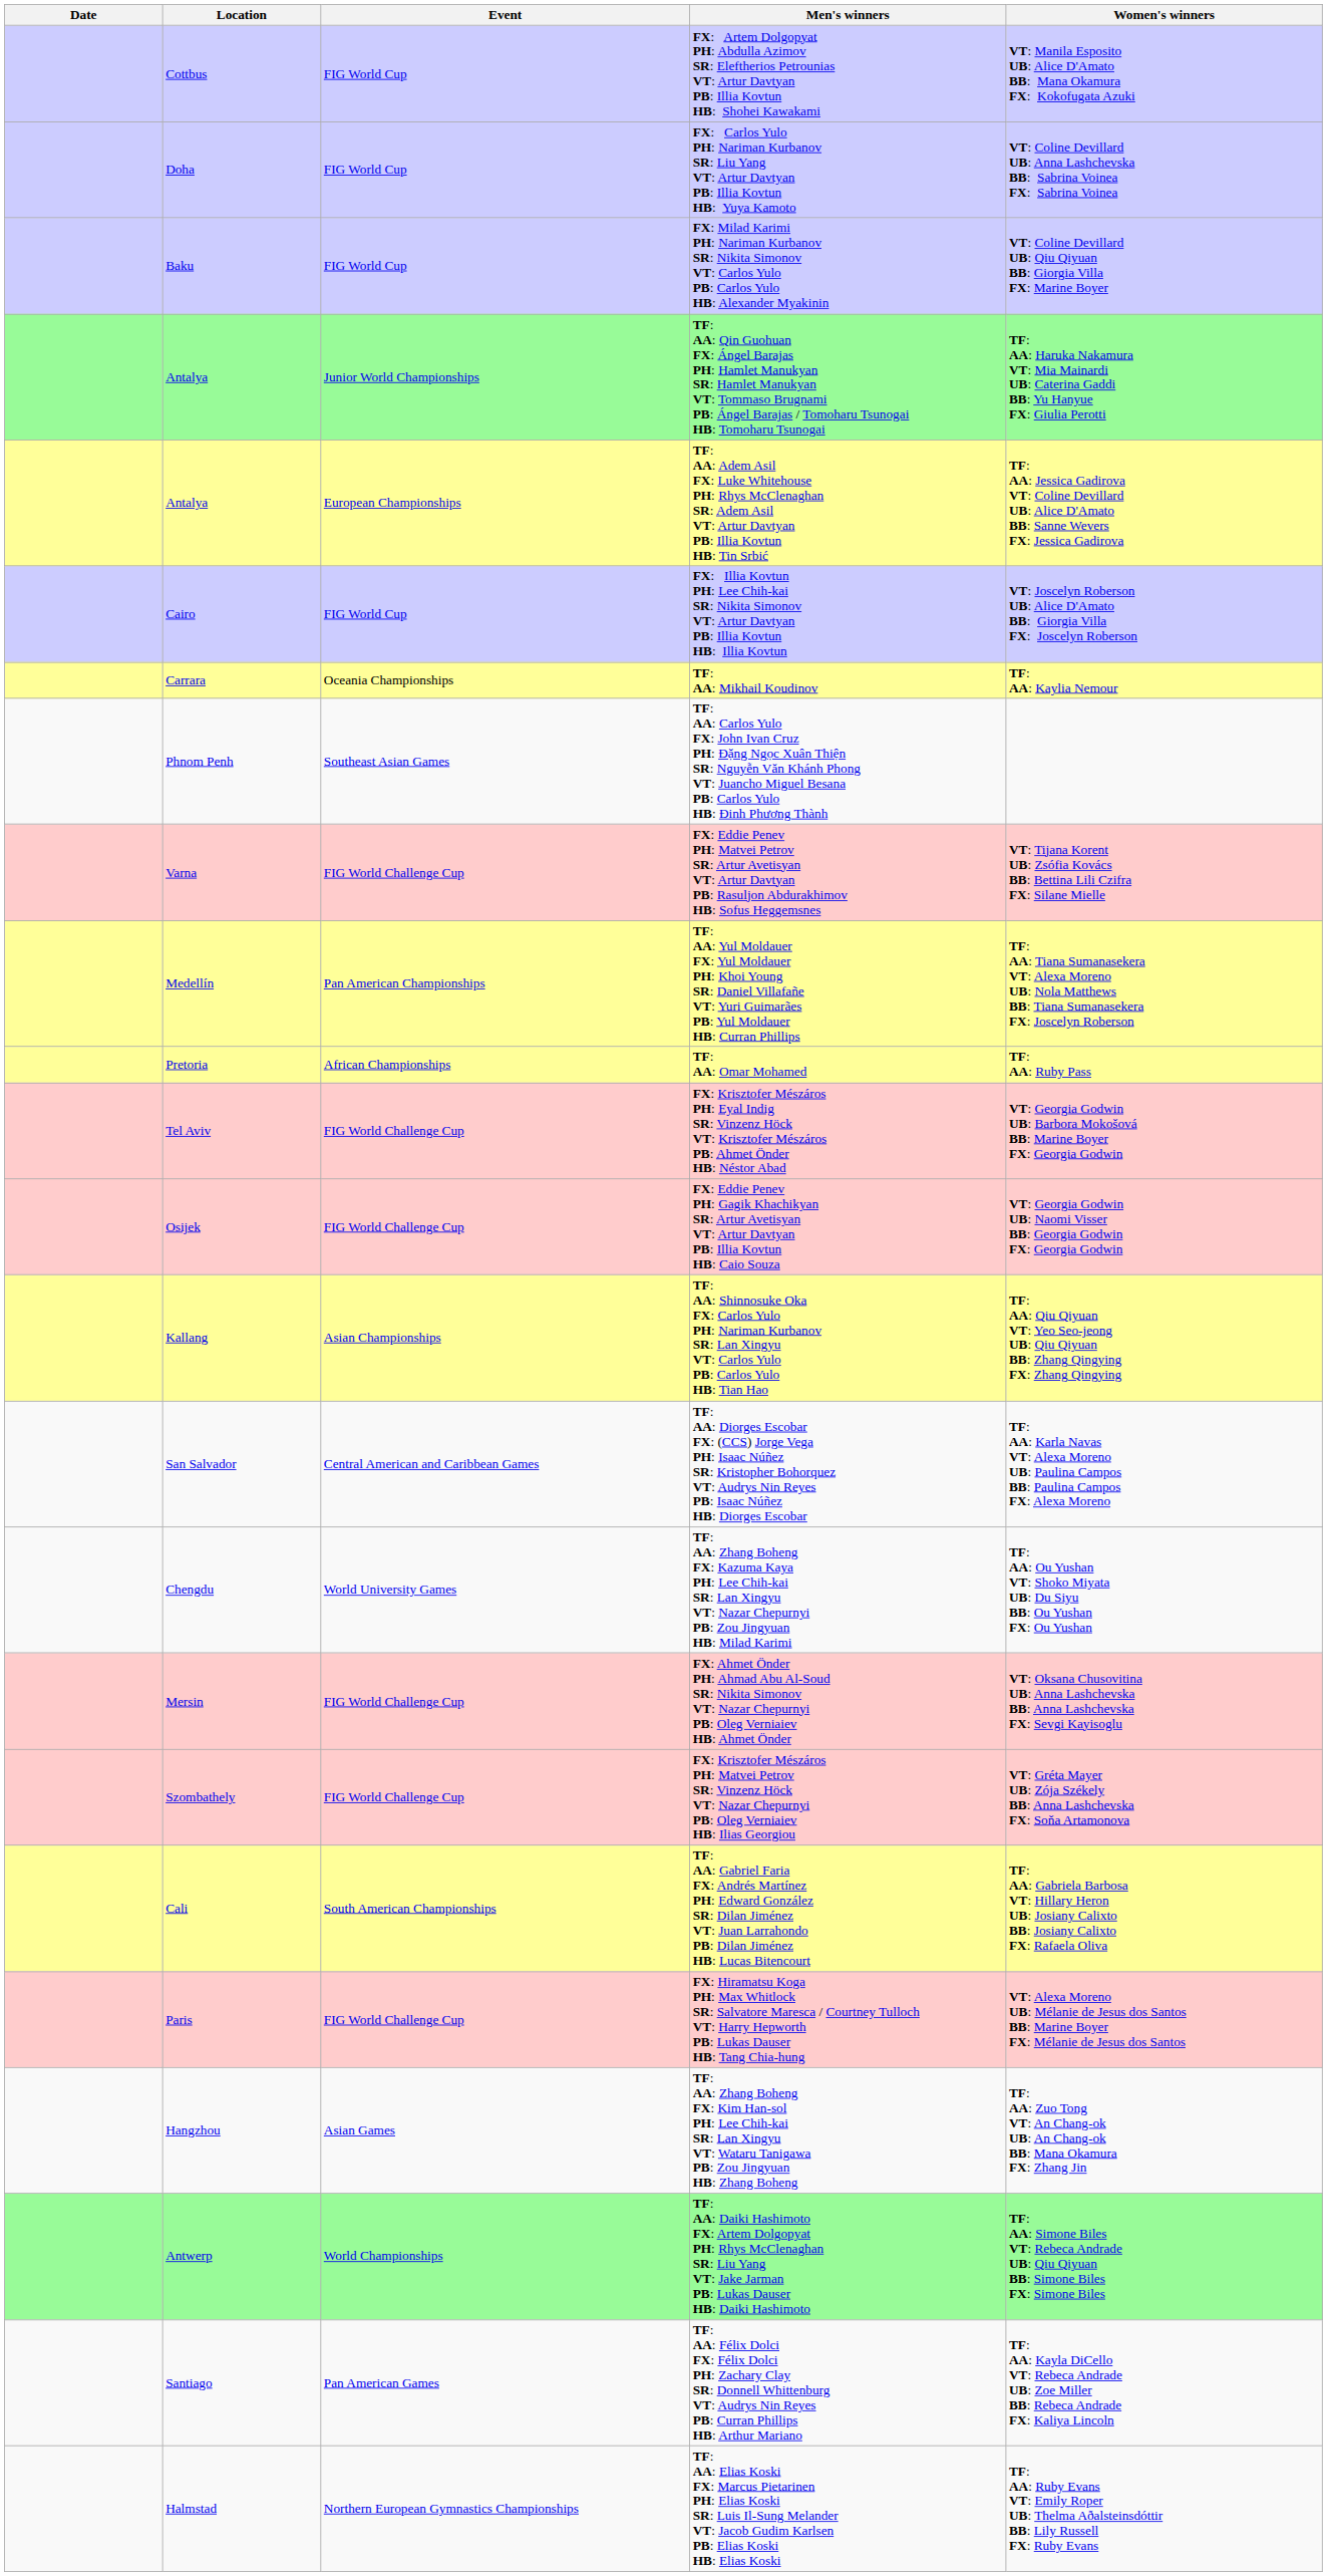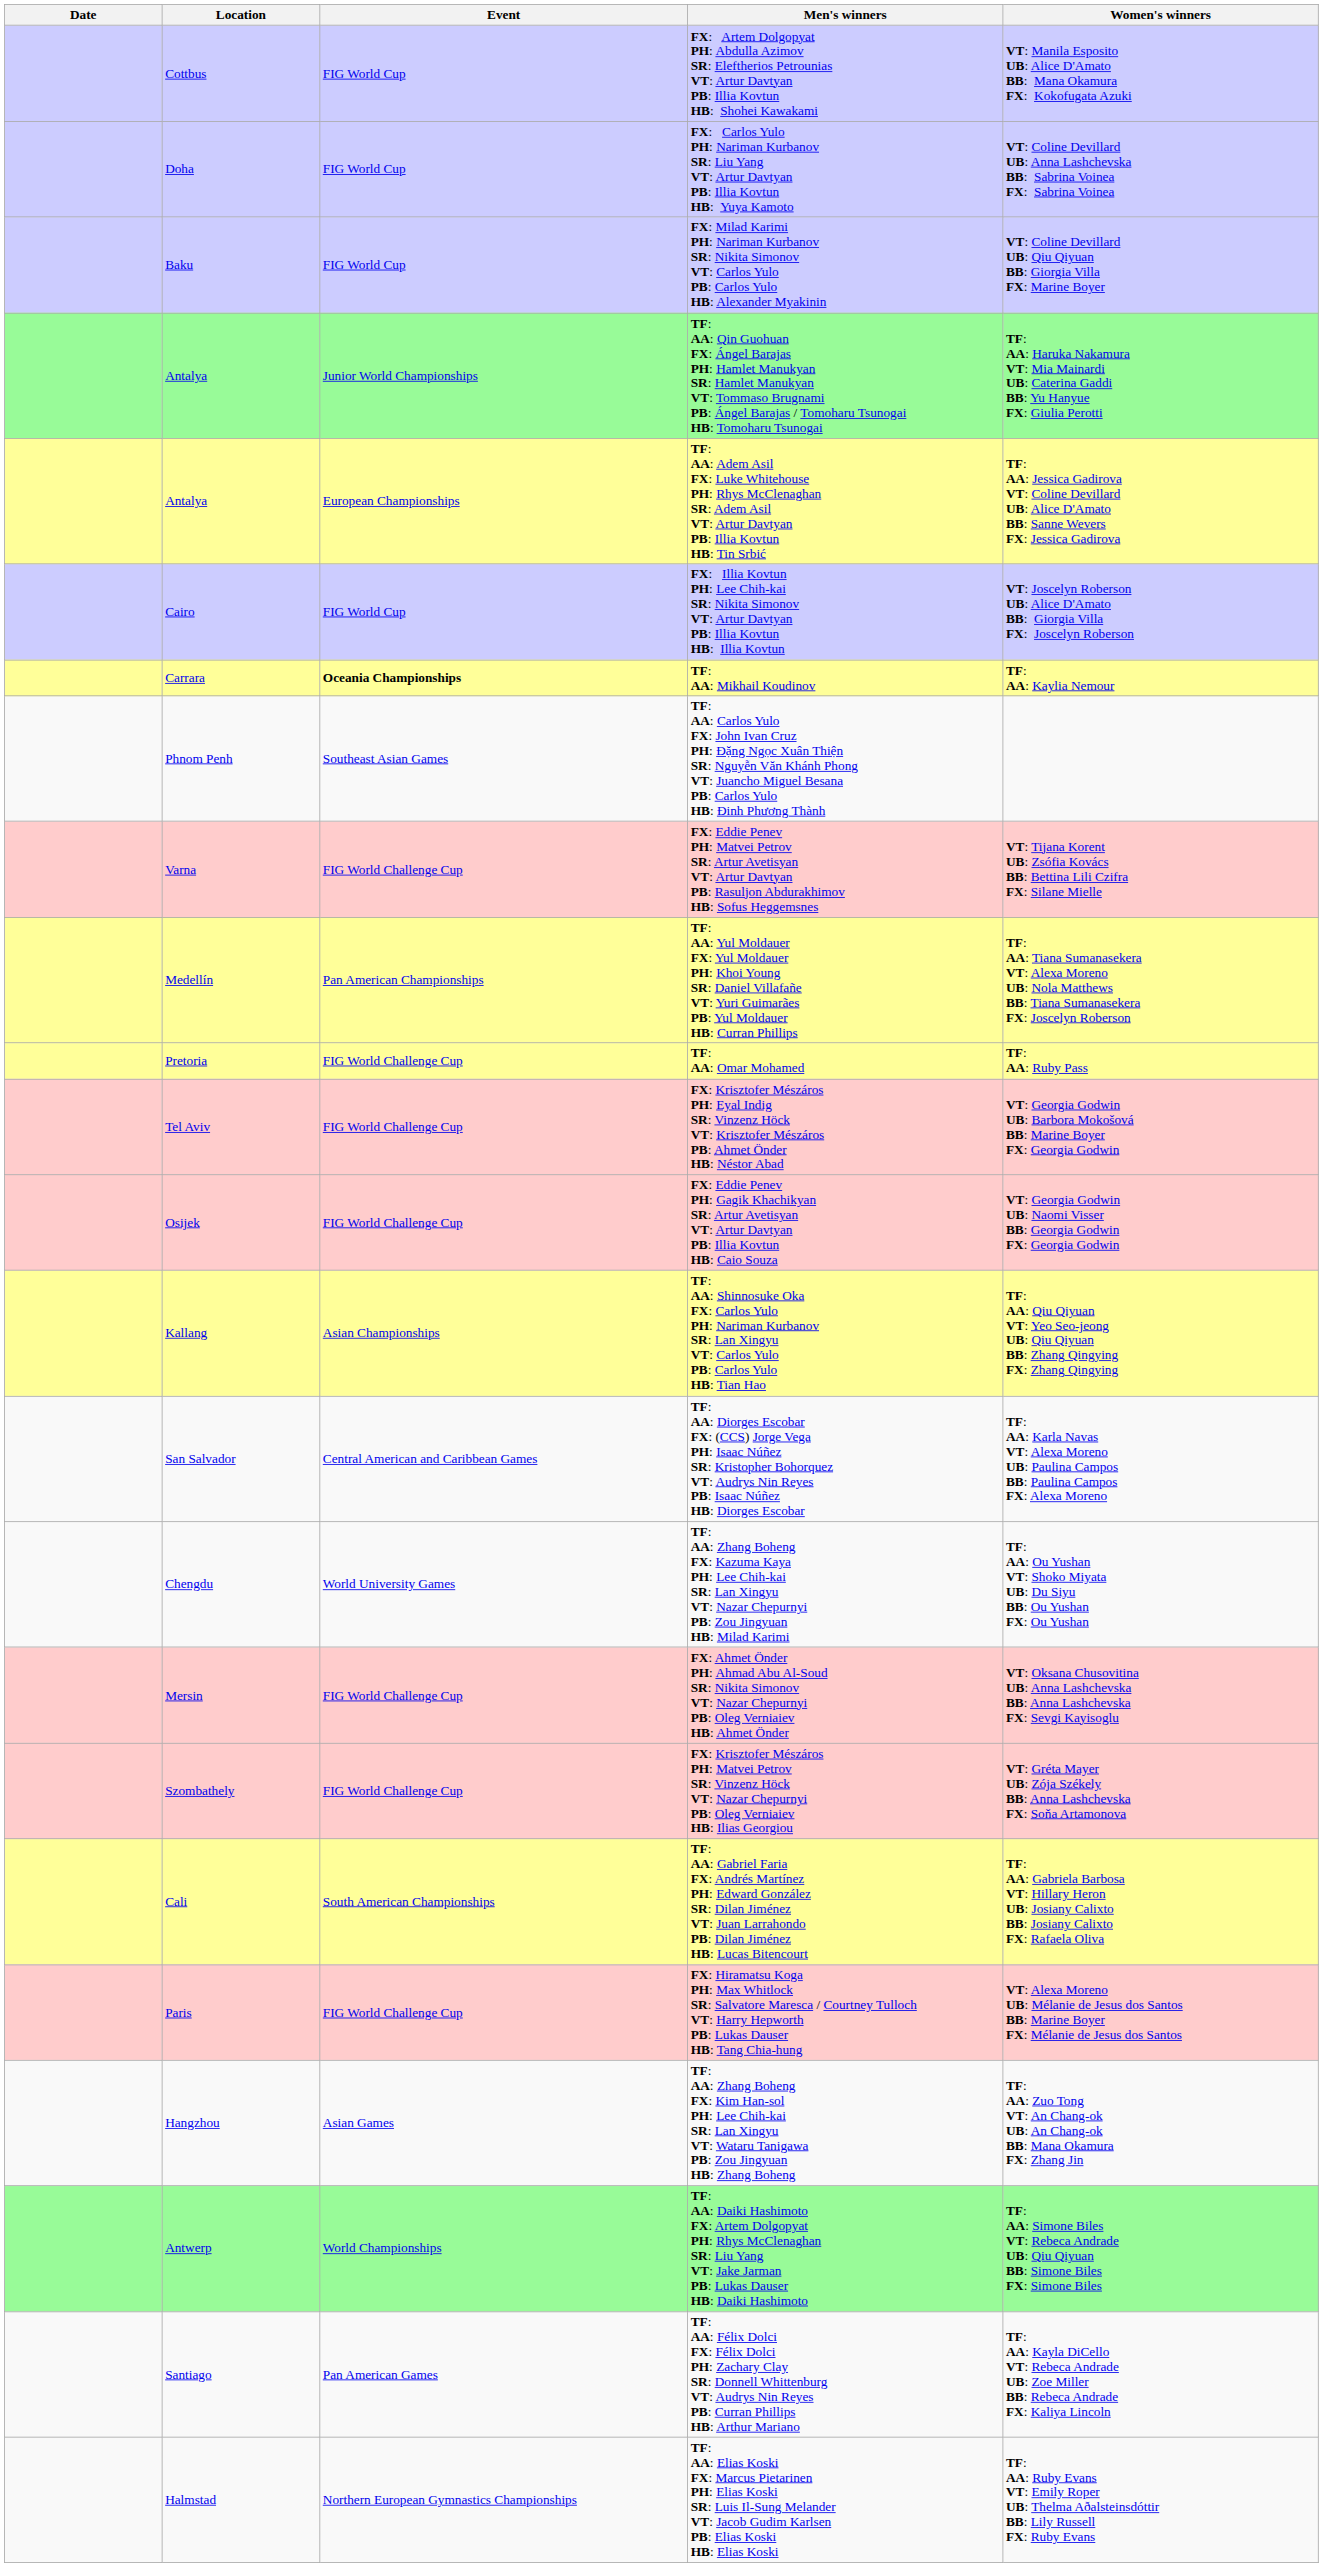TF: AA: Mikhail Koudinov | Event: normal -> bold
TF: AA: Omar Mohamed | Event: African Championships -> FIG World Challenge Cup
